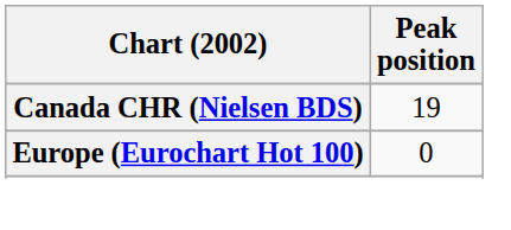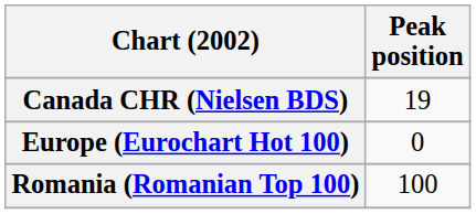+ row: Romania (Romanian Top 100) | 100
